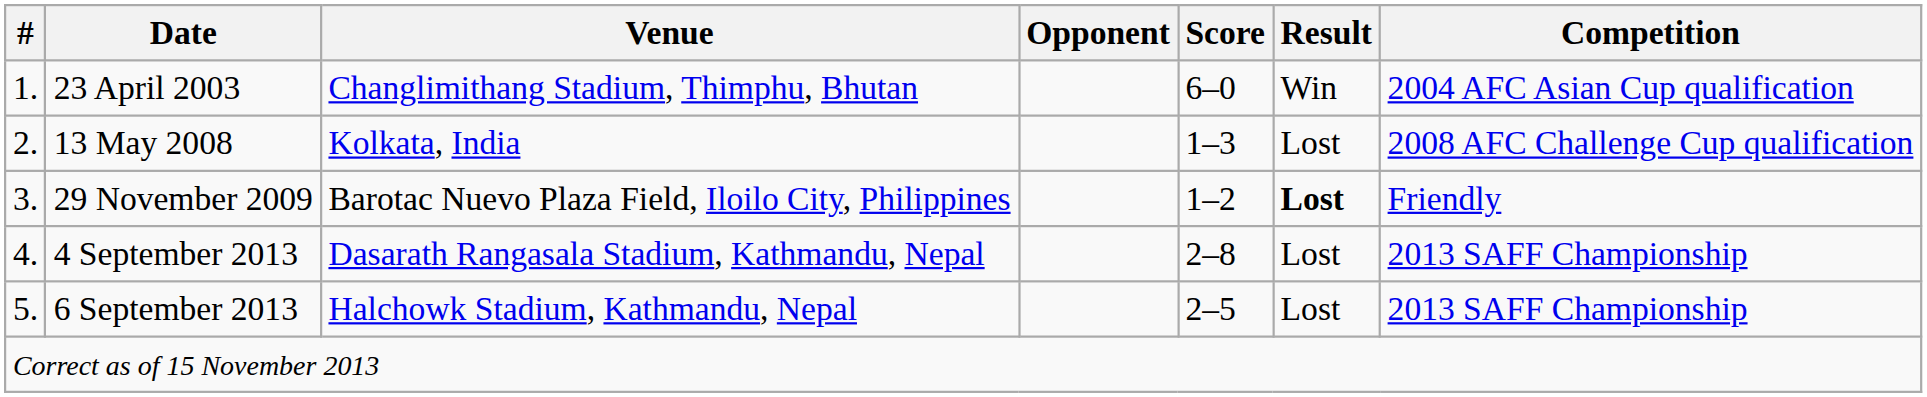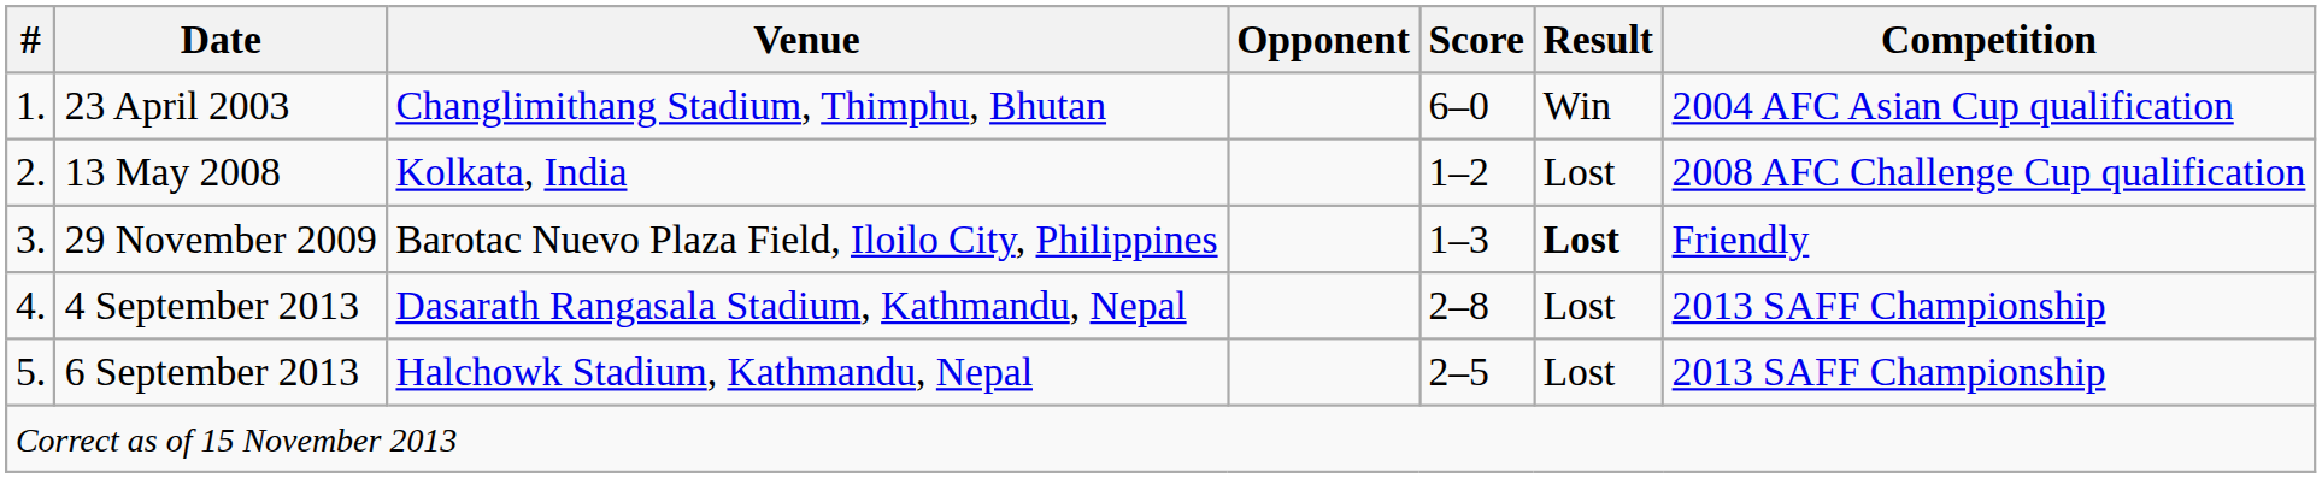13 May 2008 | Score: 1–3 -> 1–2
29 November 2009 | Score: 1–2 -> 1–3
